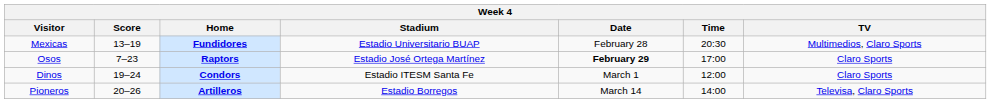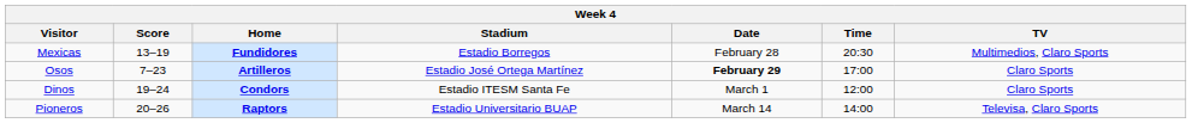Mexicas | Stadium: Estadio Universitario BUAP -> Estadio Borregos
Osos | Home: Raptors -> Artilleros
Pioneros | Home: Artilleros -> Raptors
Pioneros | Stadium: Estadio Borregos -> Estadio Universitario BUAP
